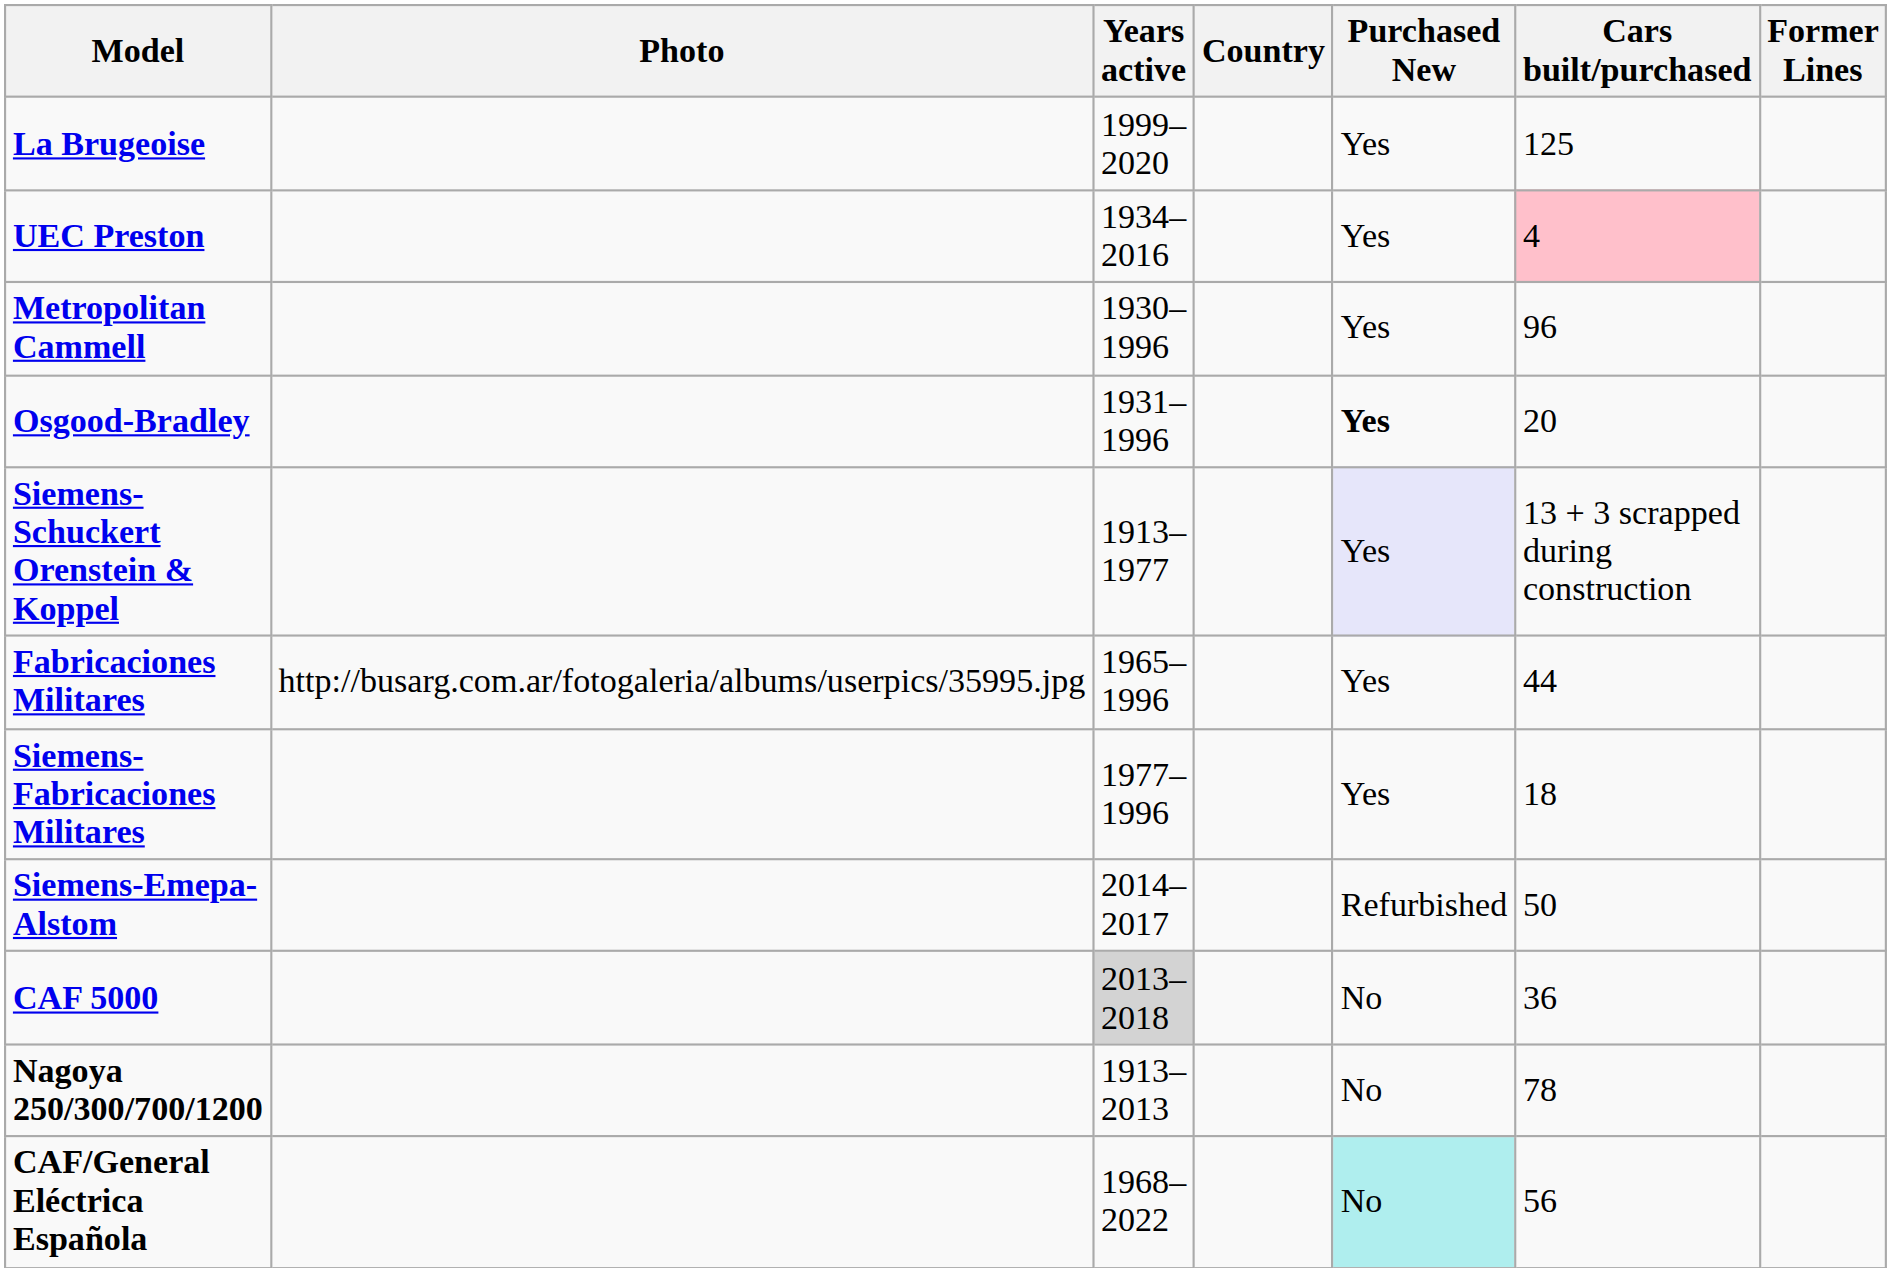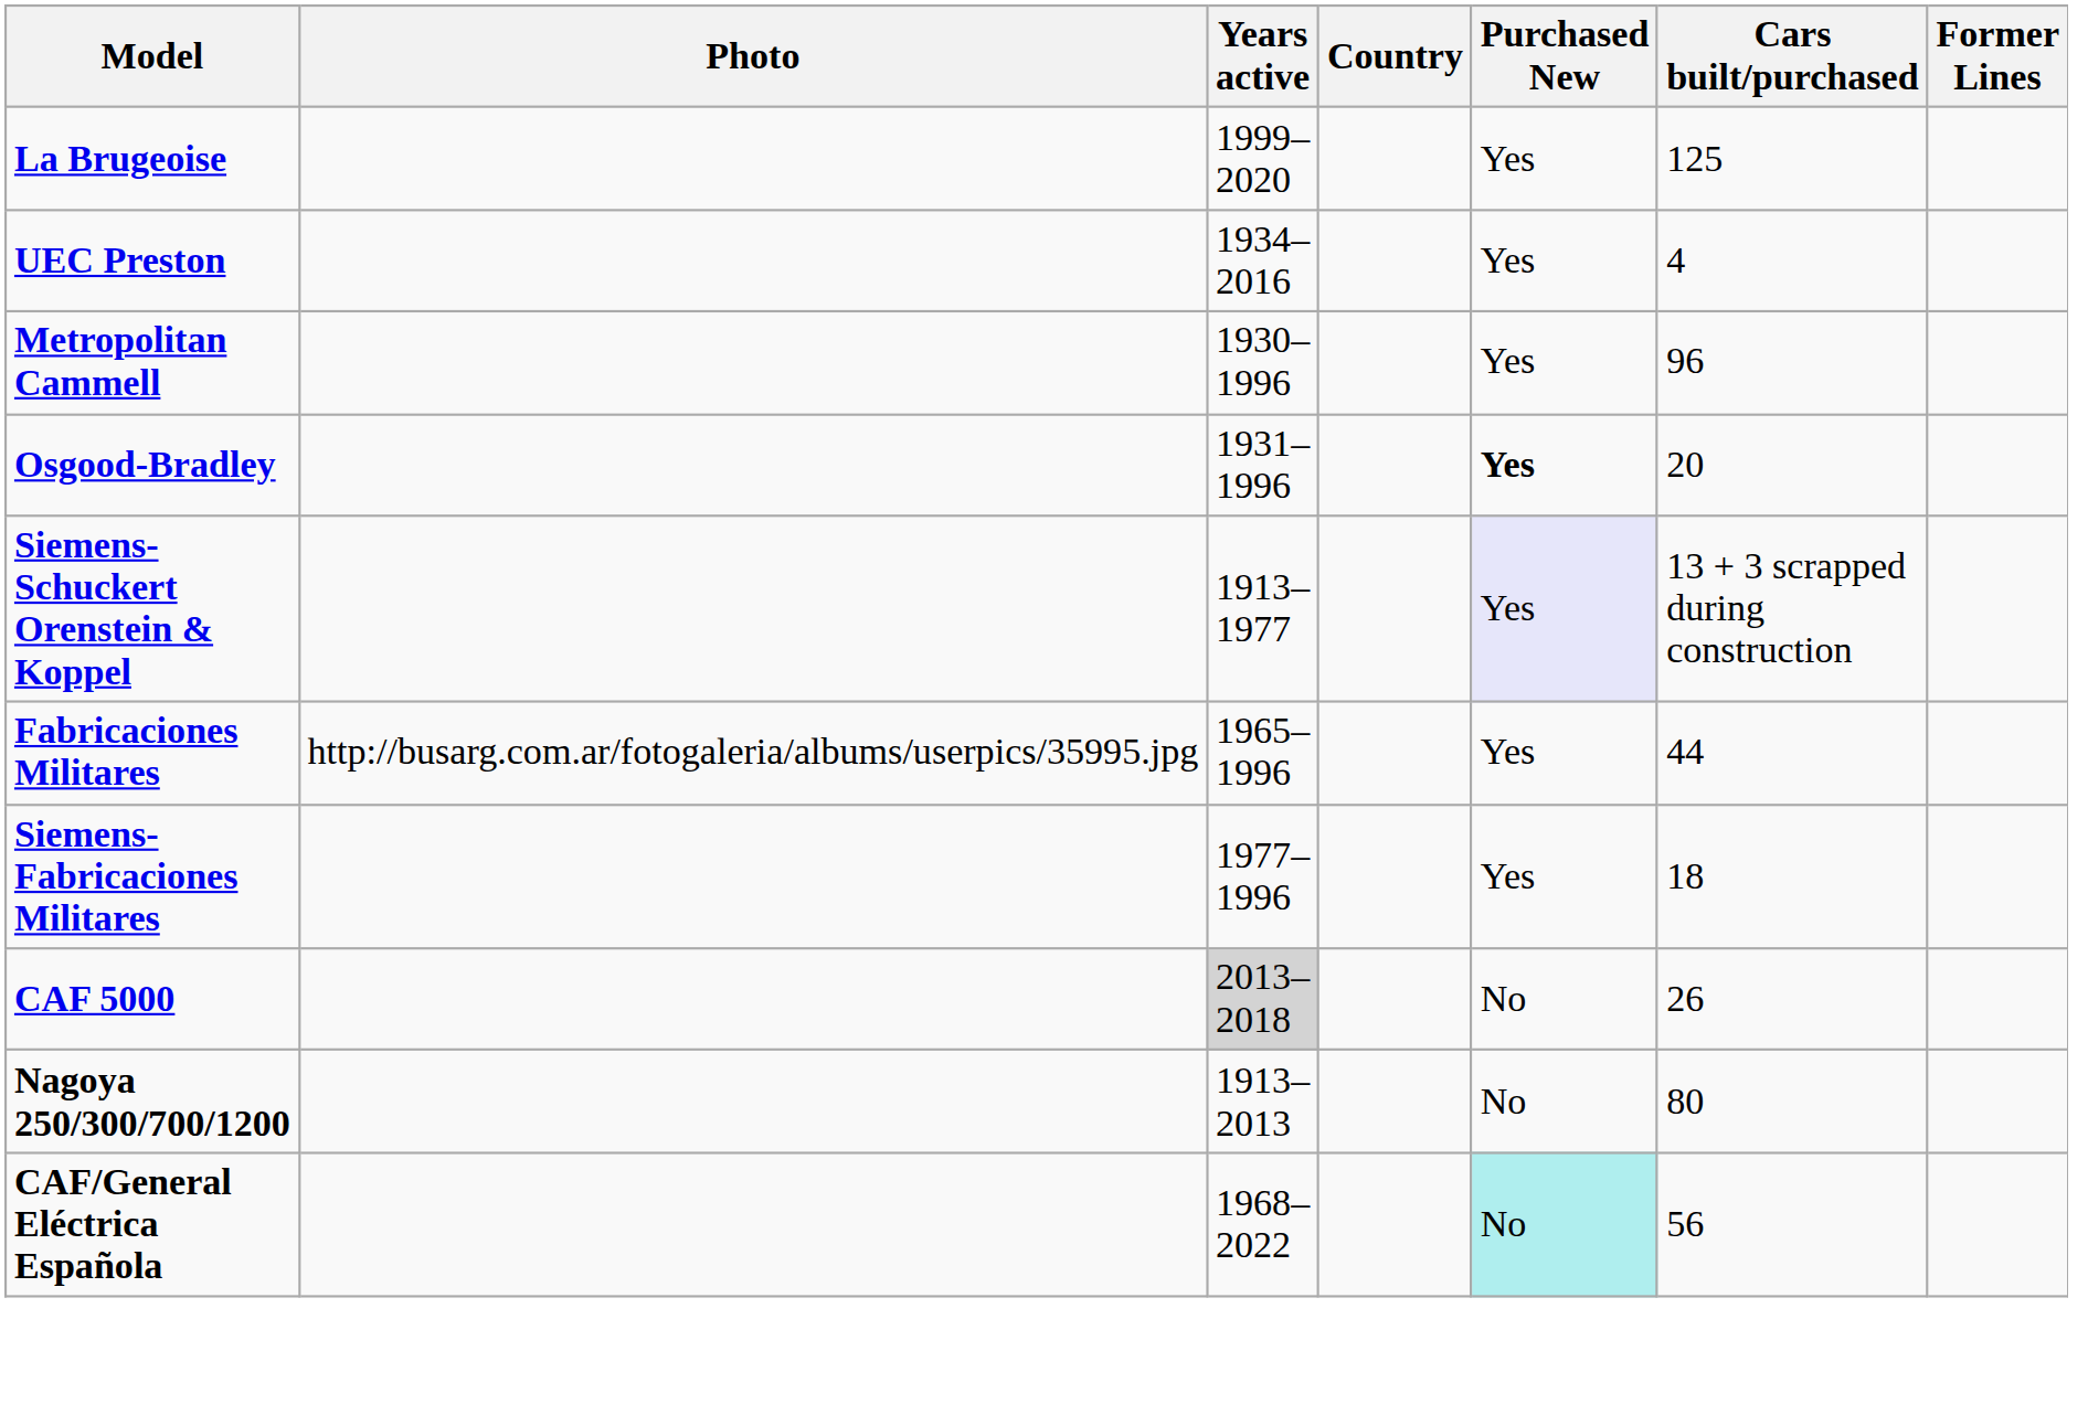UEC Preston | Cars built/purchased: pink background -> no background
- row: Siemens-Emepa-Alstom | 2014–2017 | Refurbished | 50
CAF 5000 | Cars built/purchased: 36 -> 26
Nagoya 250/300/700/1200 | Cars built/purchased: 78 -> 80
